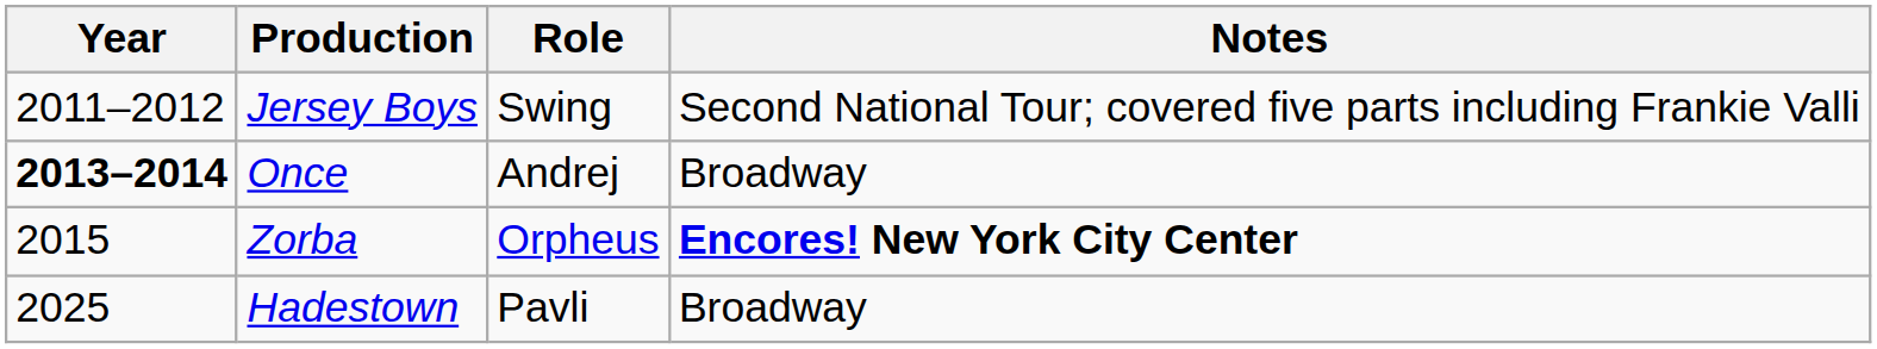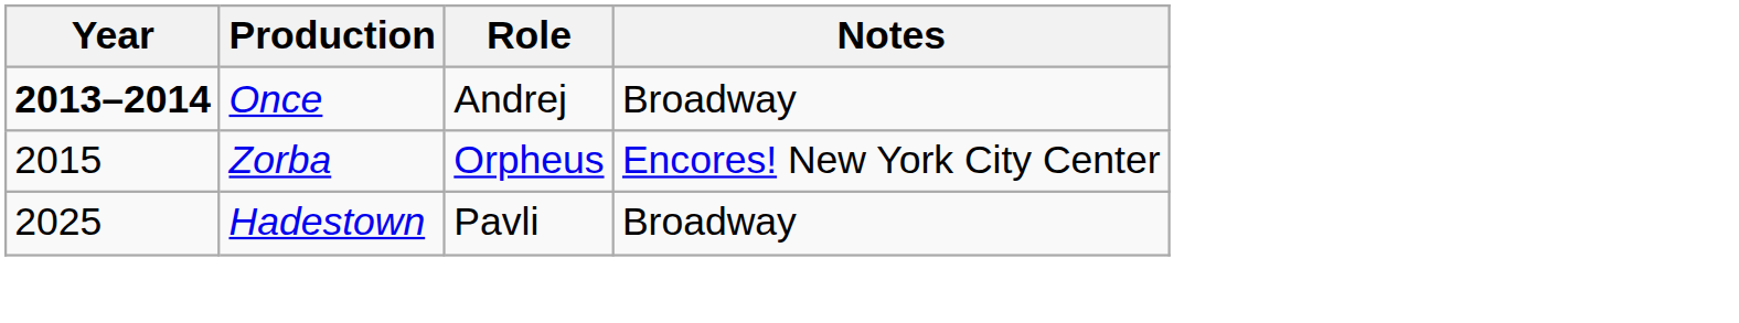- row: 2011–2012 | Jersey Boys | Swing | Second National Tour; covered five parts including Frankie Valli
Zorba | Notes: bold -> normal
